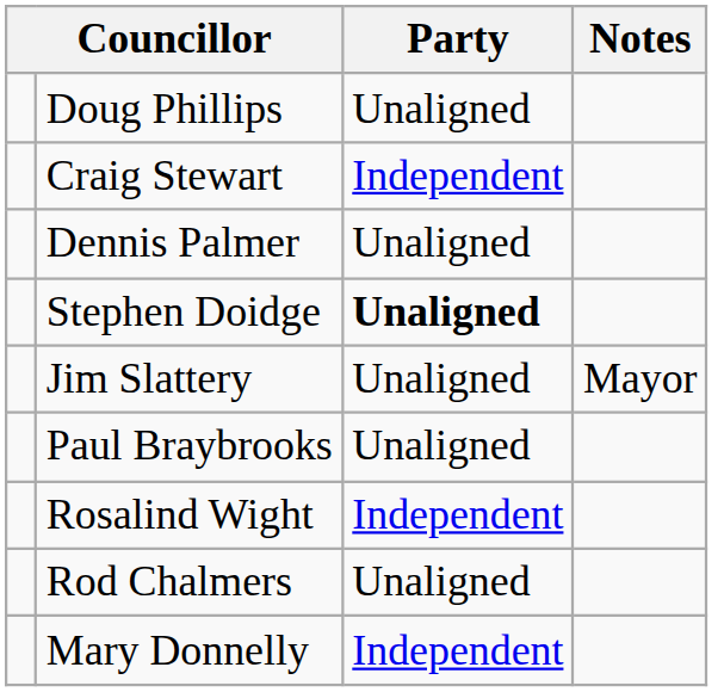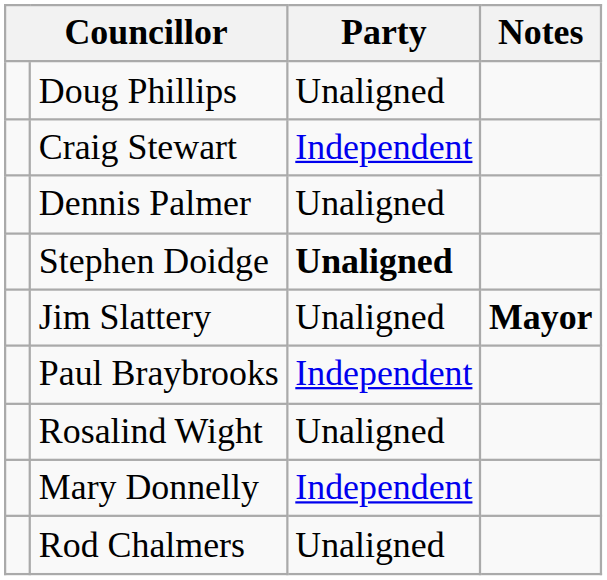Jim Slattery | Notes: normal -> bold
Paul Braybrooks | Party: Unaligned -> Independent
Rosalind Wight | Party: Independent -> Unaligned
rows swapped: Mary Donnelly <-> Rod Chalmers
